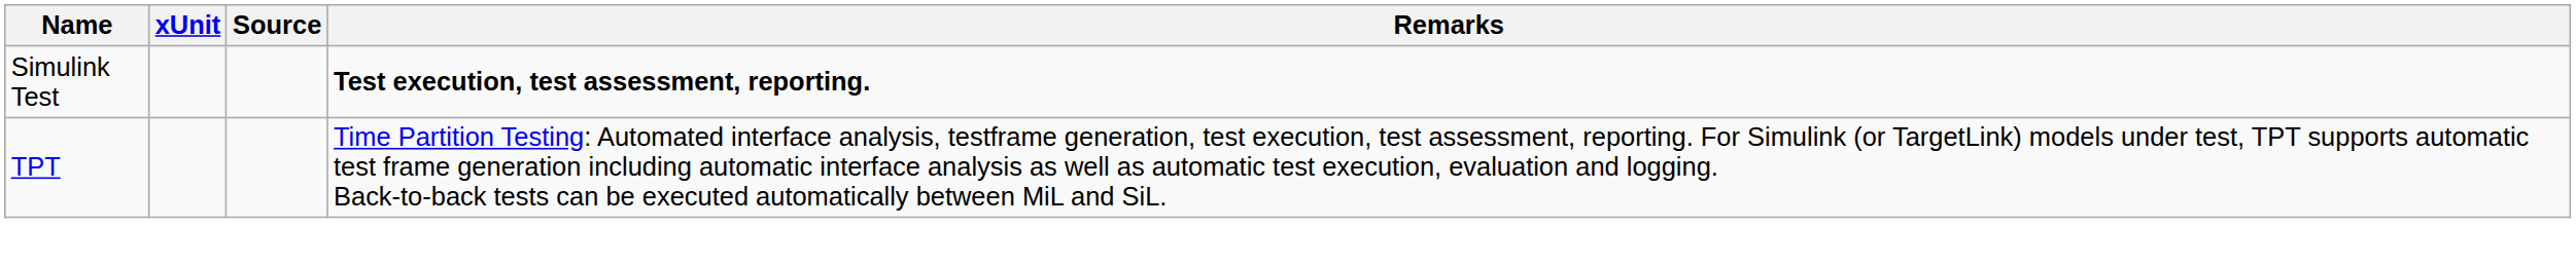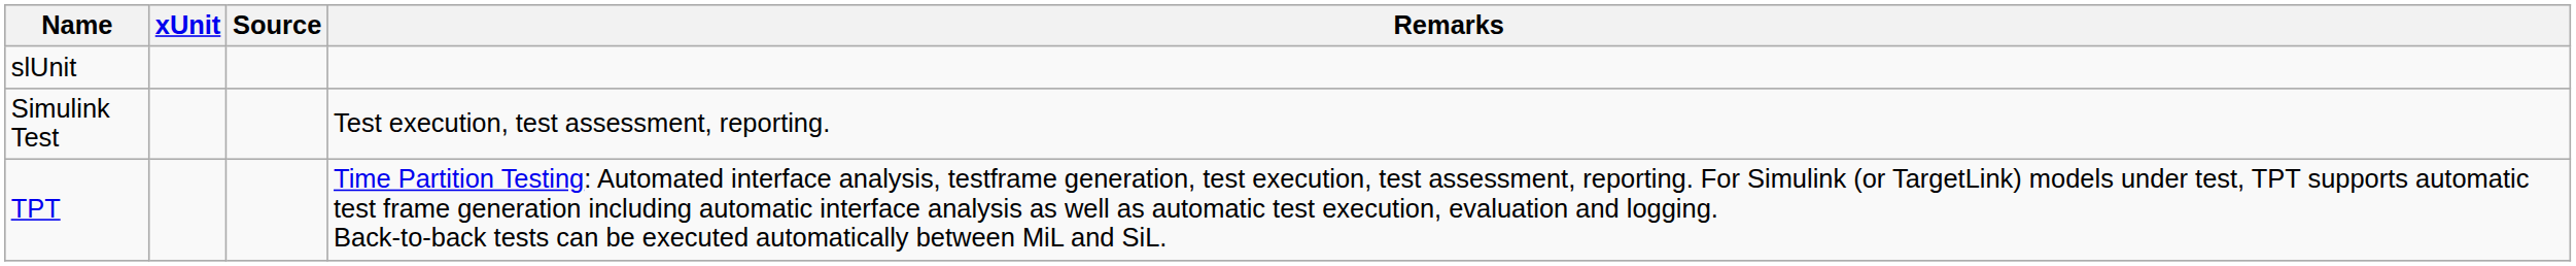+ row: slUnit
Simulink Test | Remarks: bold -> normal
